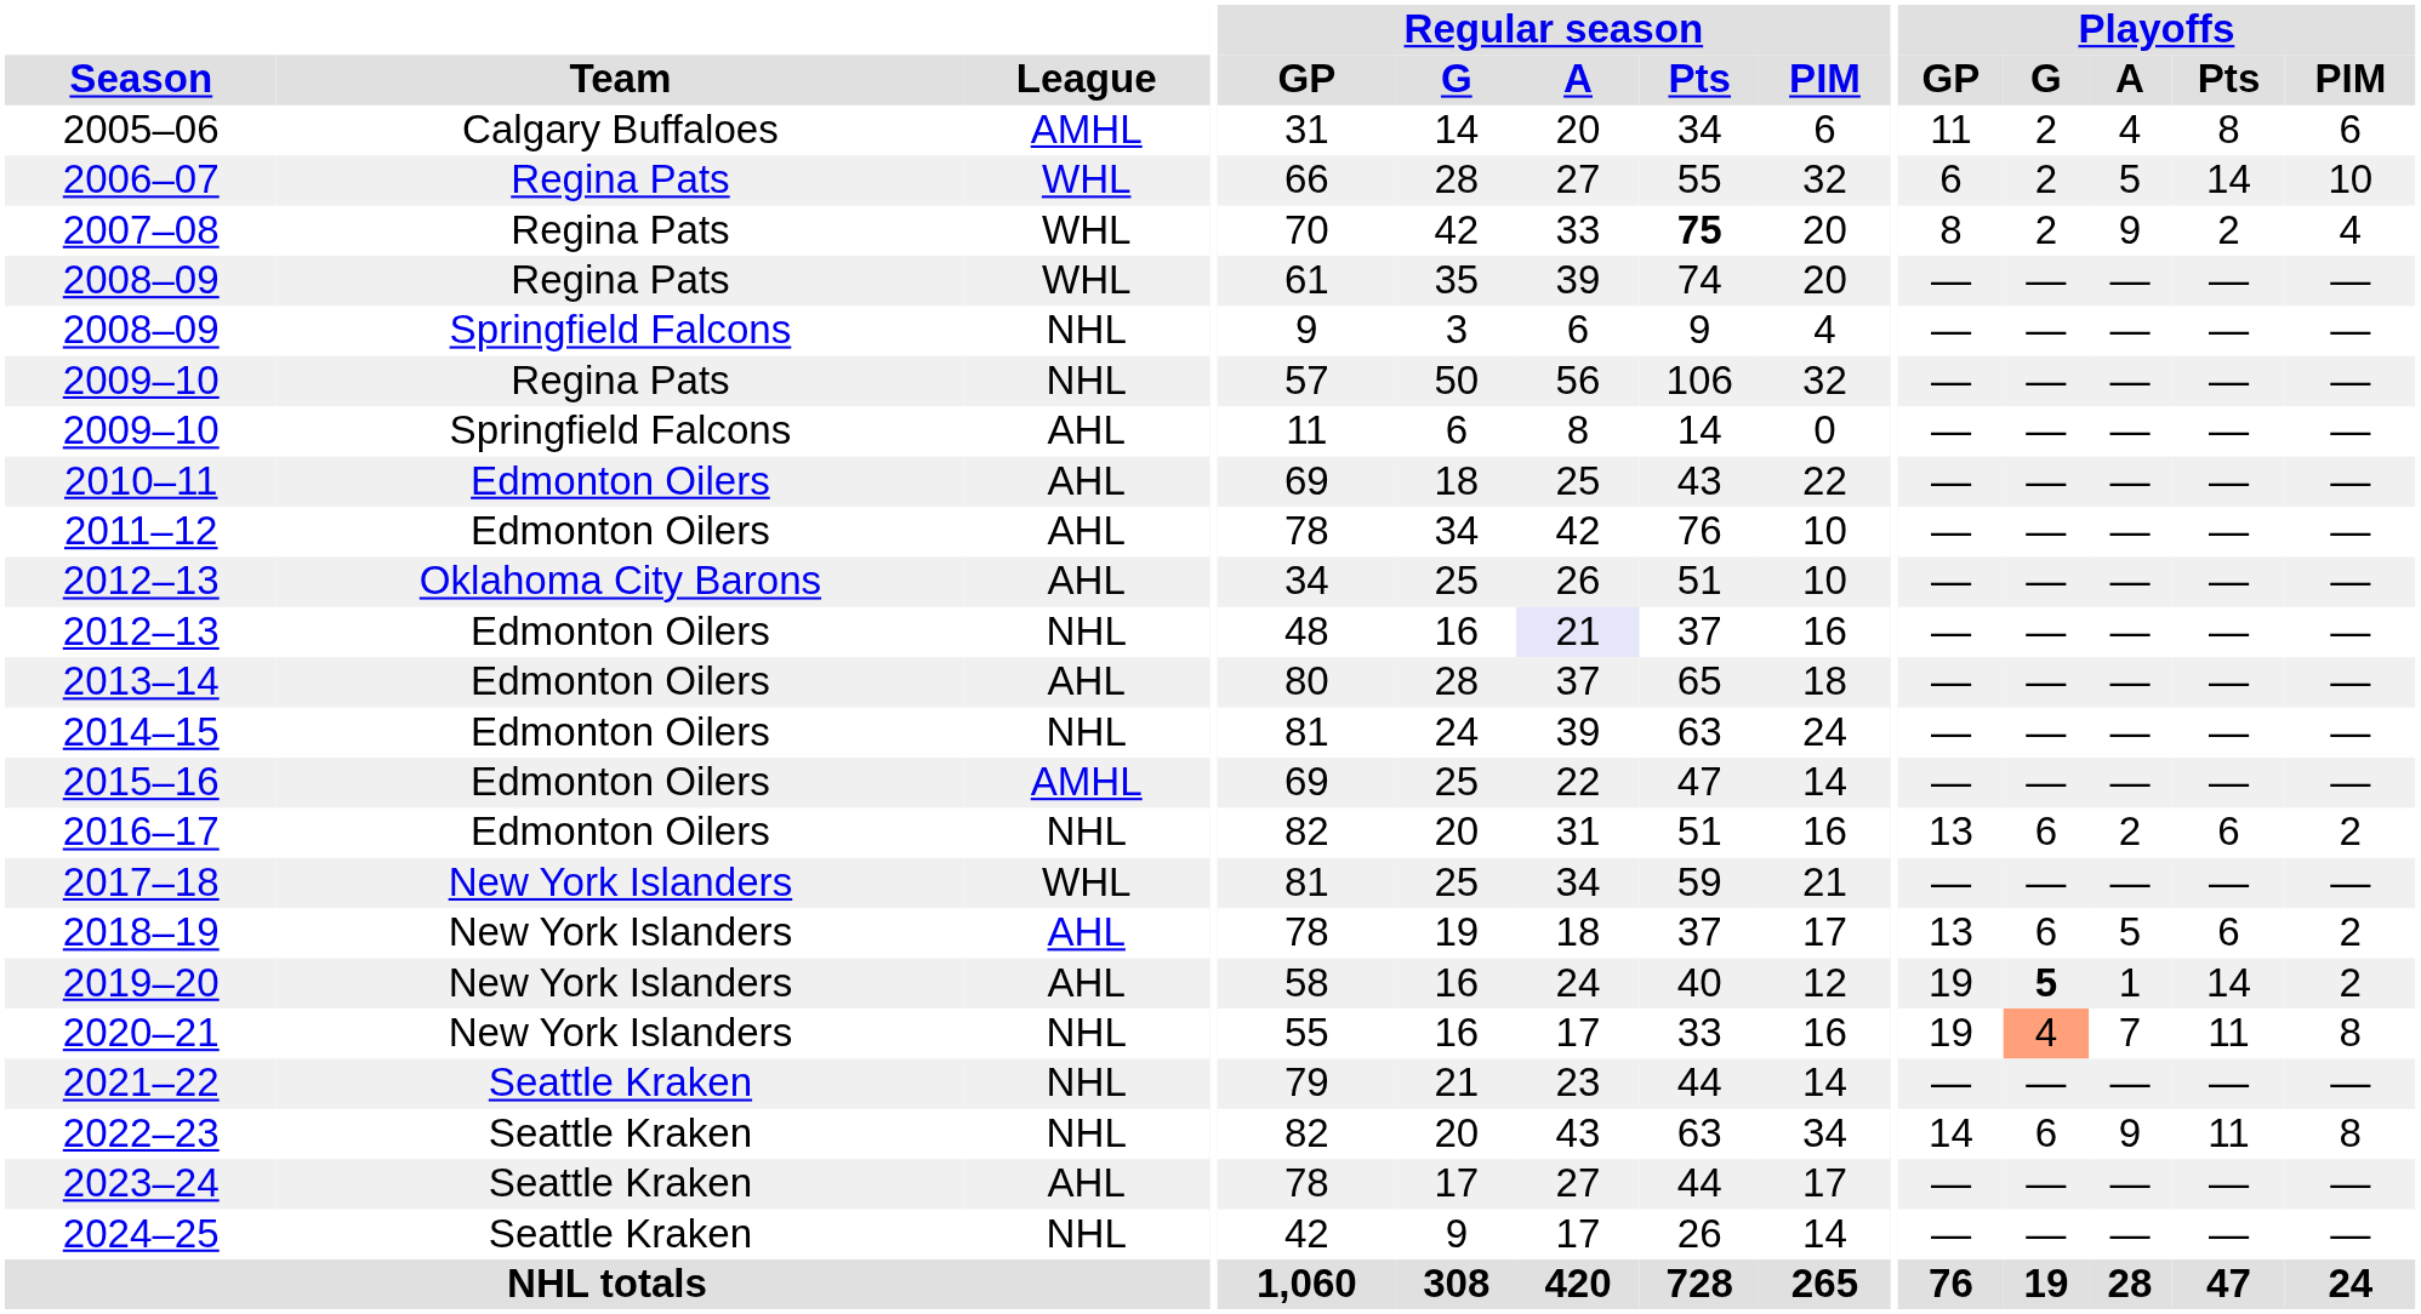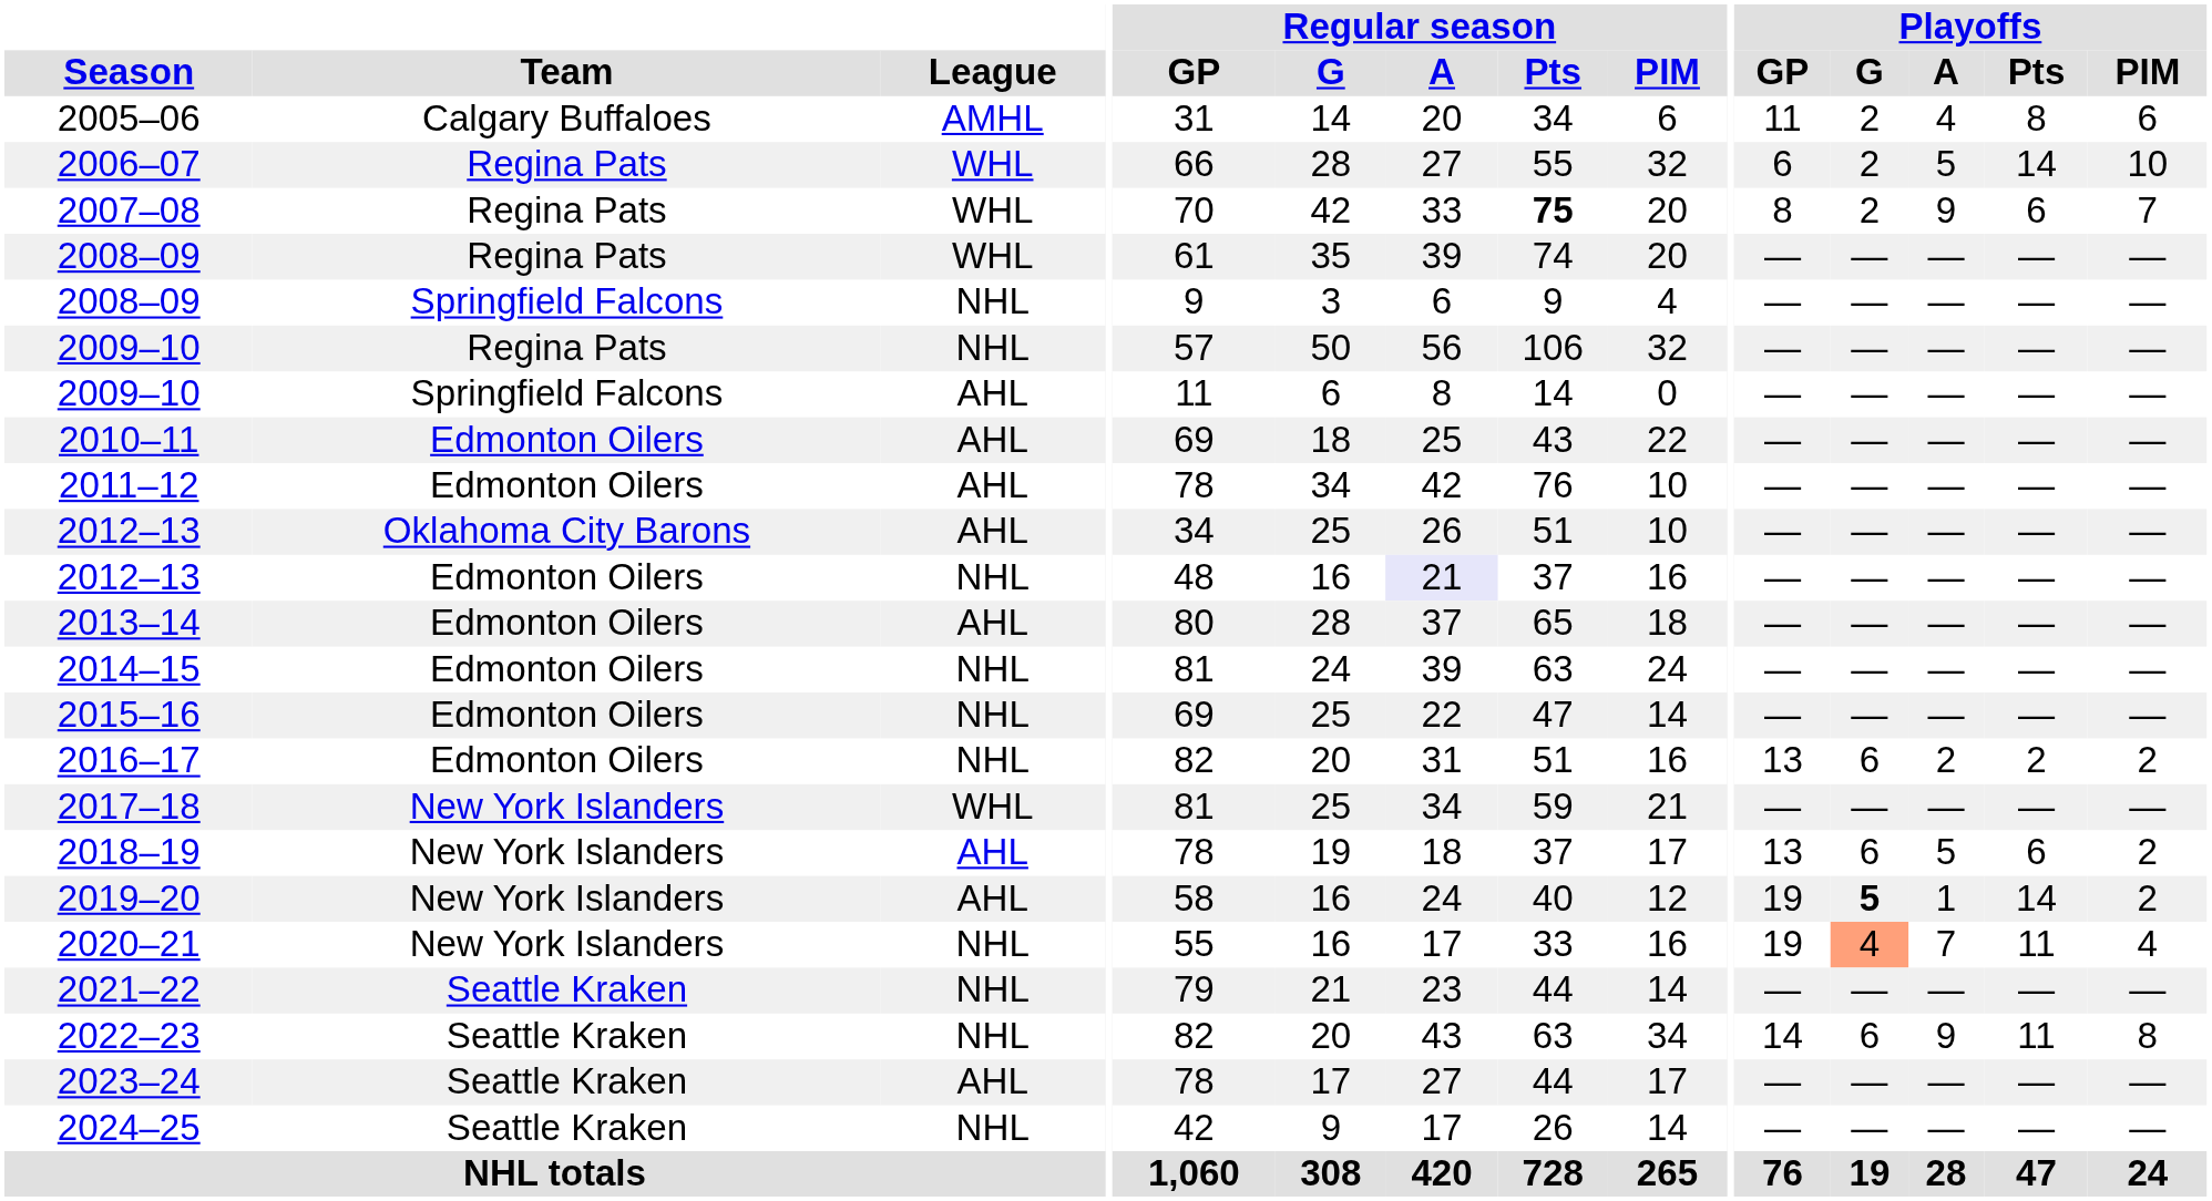2007–08 | Playoffs / Pts: 2 -> 6
2007–08 | Playoffs / PIM: 4 -> 7
2015–16 | League: AMHL -> NHL
2016–17 | Playoffs / Pts: 6 -> 2
2020–21 | Playoffs / PIM: 8 -> 4
